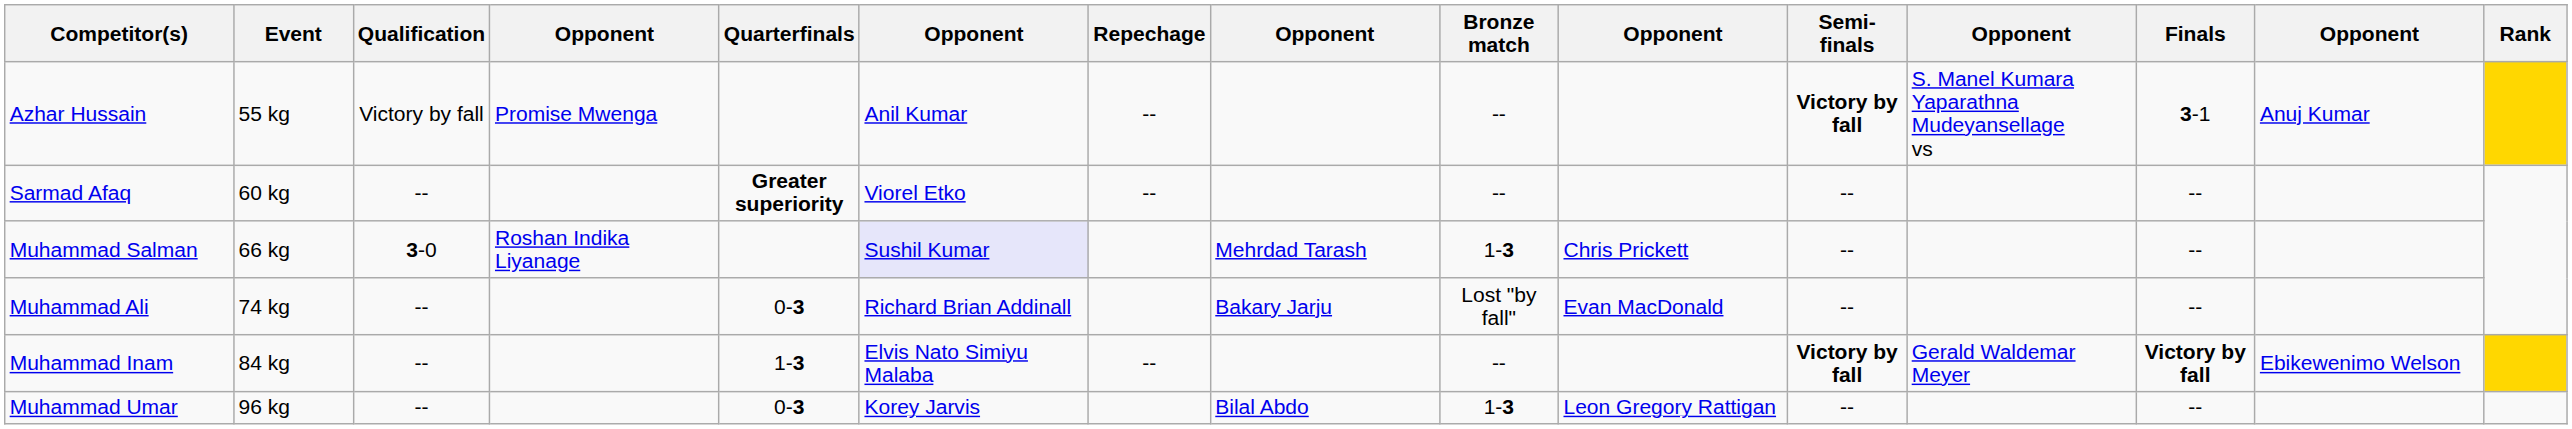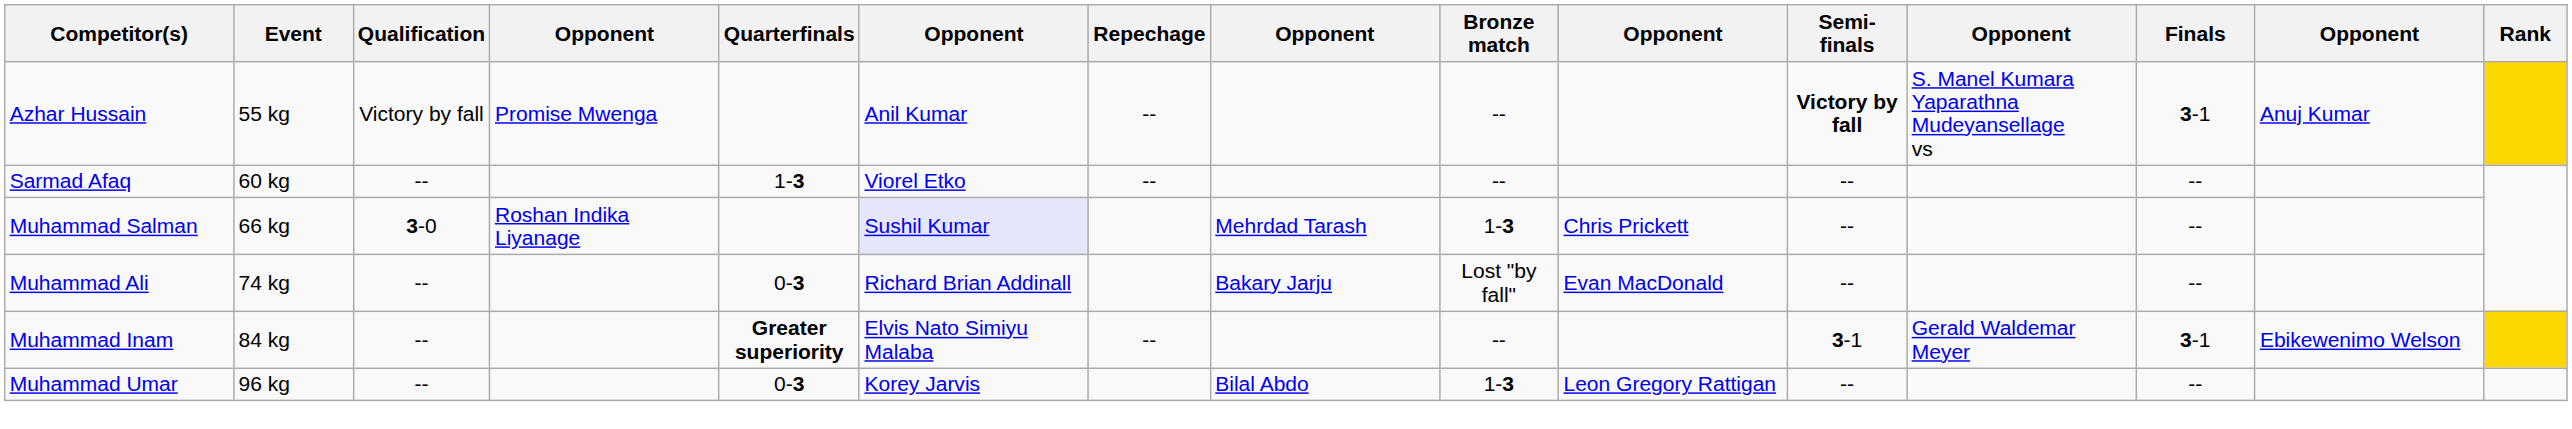Sarmad Afaq | Quarterfinals: Greater superiority -> 1-3
Muhammad Inam | Quarterfinals: 1-3 -> Greater superiority
Muhammad Inam | Semi-finals: Victory by fall -> 3-1
Muhammad Inam | Finals: Victory by fall -> 3-1
